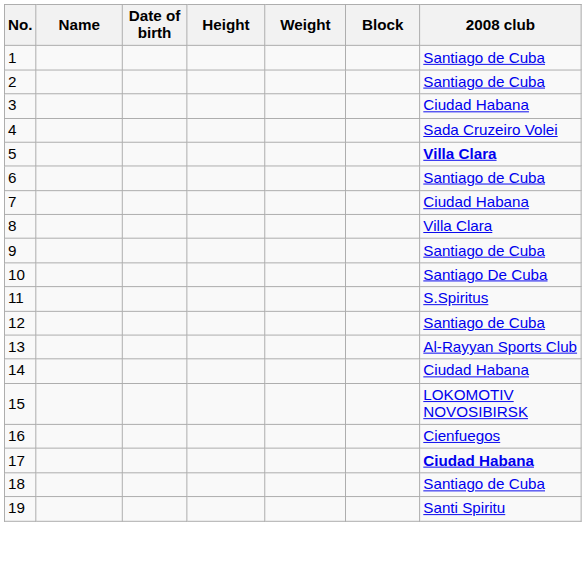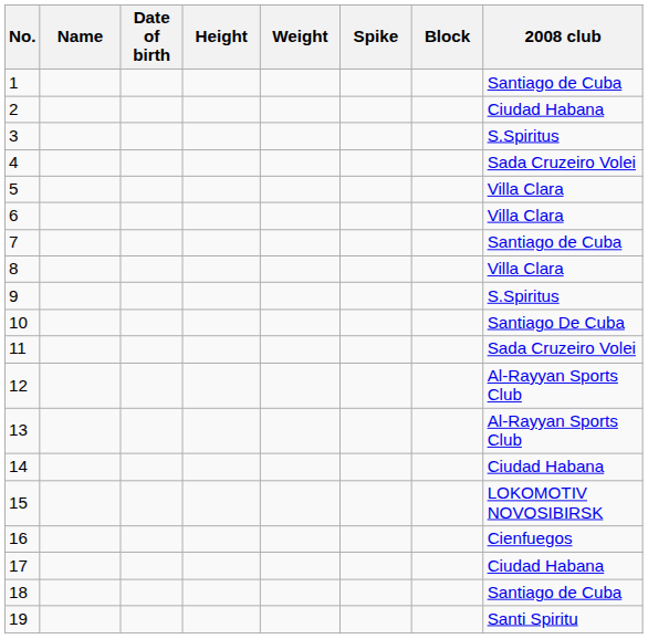+ column: Spike
2 | 2008 club: Santiago de Cuba -> Ciudad Habana
3 | 2008 club: Ciudad Habana -> S.Spiritus
5 | 2008 club: bold -> normal
6 | 2008 club: Santiago de Cuba -> Villa Clara
7 | 2008 club: Ciudad Habana -> Santiago de Cuba
9 | 2008 club: Santiago de Cuba -> S.Spiritus
11 | 2008 club: S.Spiritus -> Sada Cruzeiro Volei
12 | 2008 club: Santiago de Cuba -> Al-Rayyan Sports Club
17 | 2008 club: bold -> normal
